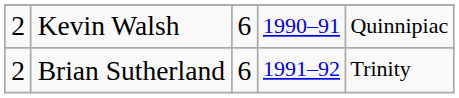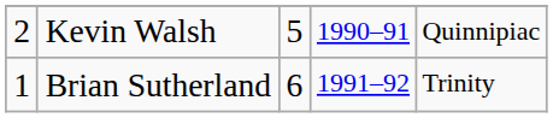Kevin Walsh | column 3: 6 -> 5
Brian Sutherland | column 1: 2 -> 1
